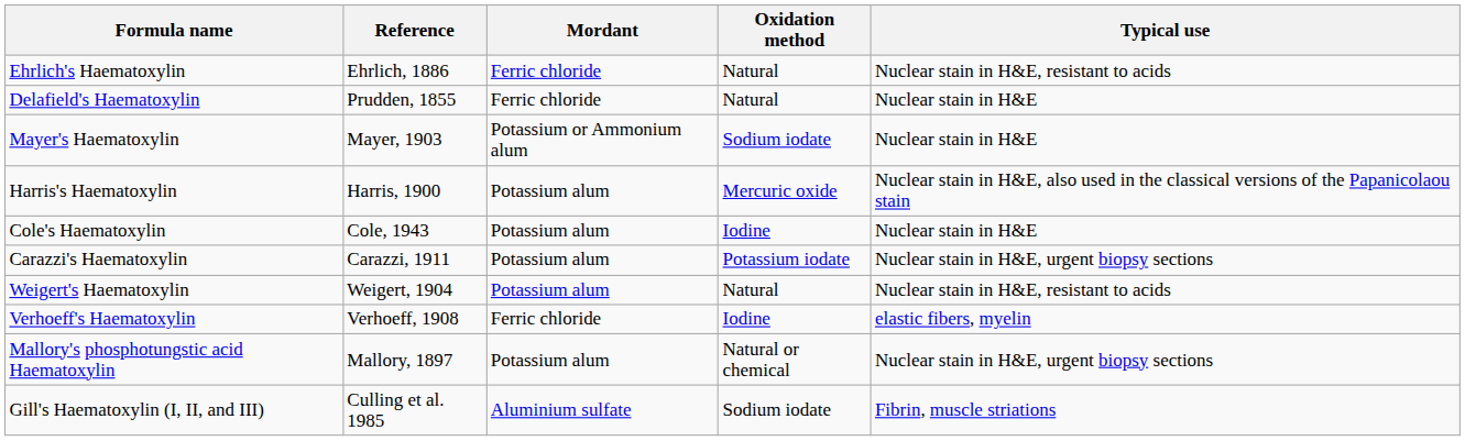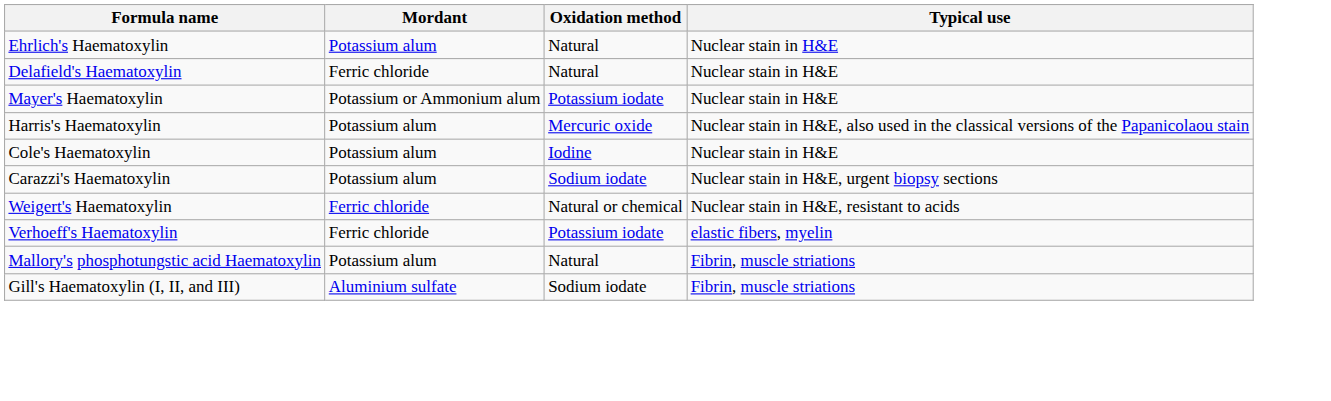- column: Reference | Ehrlich, 1886 | Prudden, 1855 | Mayer, 1903 | Harris, 1900 | Cole, 1943 | Carazzi, 1911 | Weigert, 1904 | Verhoeff, 1908 | Mallory, 1897 | Culling et al. 1985
Ehrlich's Haematoxylin | Mordant: Ferric chloride -> Potassium alum
Ehrlich's Haematoxylin | Typical use: Nuclear stain in H&E, resistant to acids -> Nuclear stain in H&E
Mayer's Haematoxylin | Oxidation method: Sodium iodate -> Potassium iodate
Carazzi's Haematoxylin | Oxidation method: Potassium iodate -> Sodium iodate
Weigert's Haematoxylin | Mordant: Potassium alum -> Ferric chloride
Weigert's Haematoxylin | Oxidation method: Natural -> Natural or chemical
Verhoeff's Haematoxylin | Oxidation method: Iodine -> Potassium iodate
Mallory's phosphotungstic acid Haematoxylin | Oxidation method: Natural or chemical -> Natural
Mallory's phosphotungstic acid Haematoxylin | Typical use: Nuclear stain in H&E, urgent biopsy sections -> Fibrin, muscle striations
